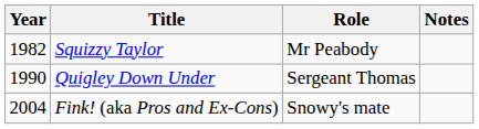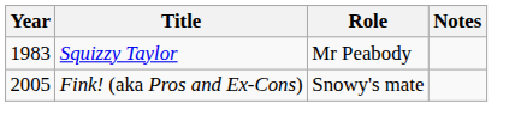Squizzy Taylor | Year: 1982 -> 1983
- row: 1990 | Quigley Down Under | Sergeant Thomas
Fink! (aka Pros and Ex-Cons) | Year: 2004 -> 2005
